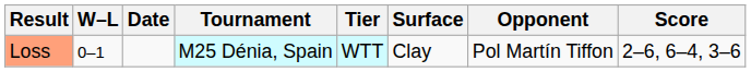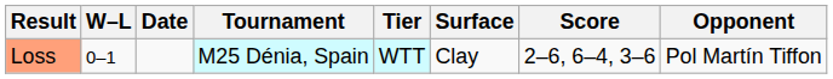columns swapped: Opponent <-> Score
